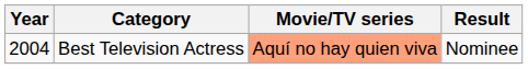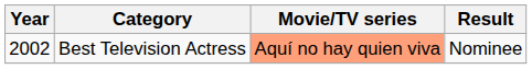Best Television Actress | Year: 2004 -> 2002
